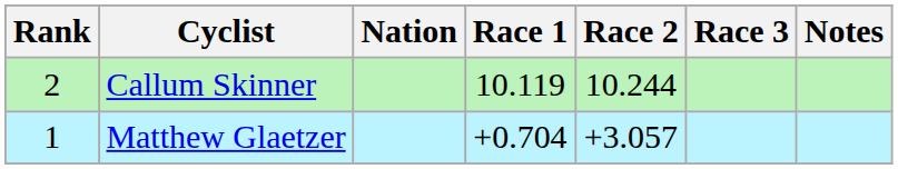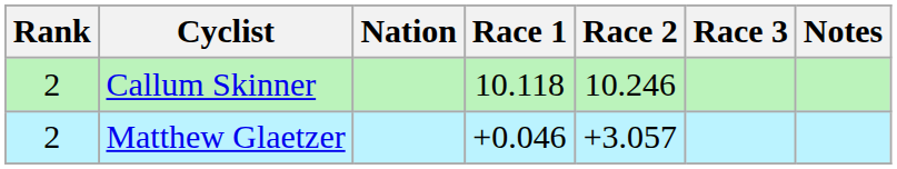Callum Skinner | Race 1: 10.119 -> 10.118
Callum Skinner | Race 2: 10.244 -> 10.246
Matthew Glaetzer | Rank: 1 -> 2
Matthew Glaetzer | Race 1: +0.704 -> +0.046
